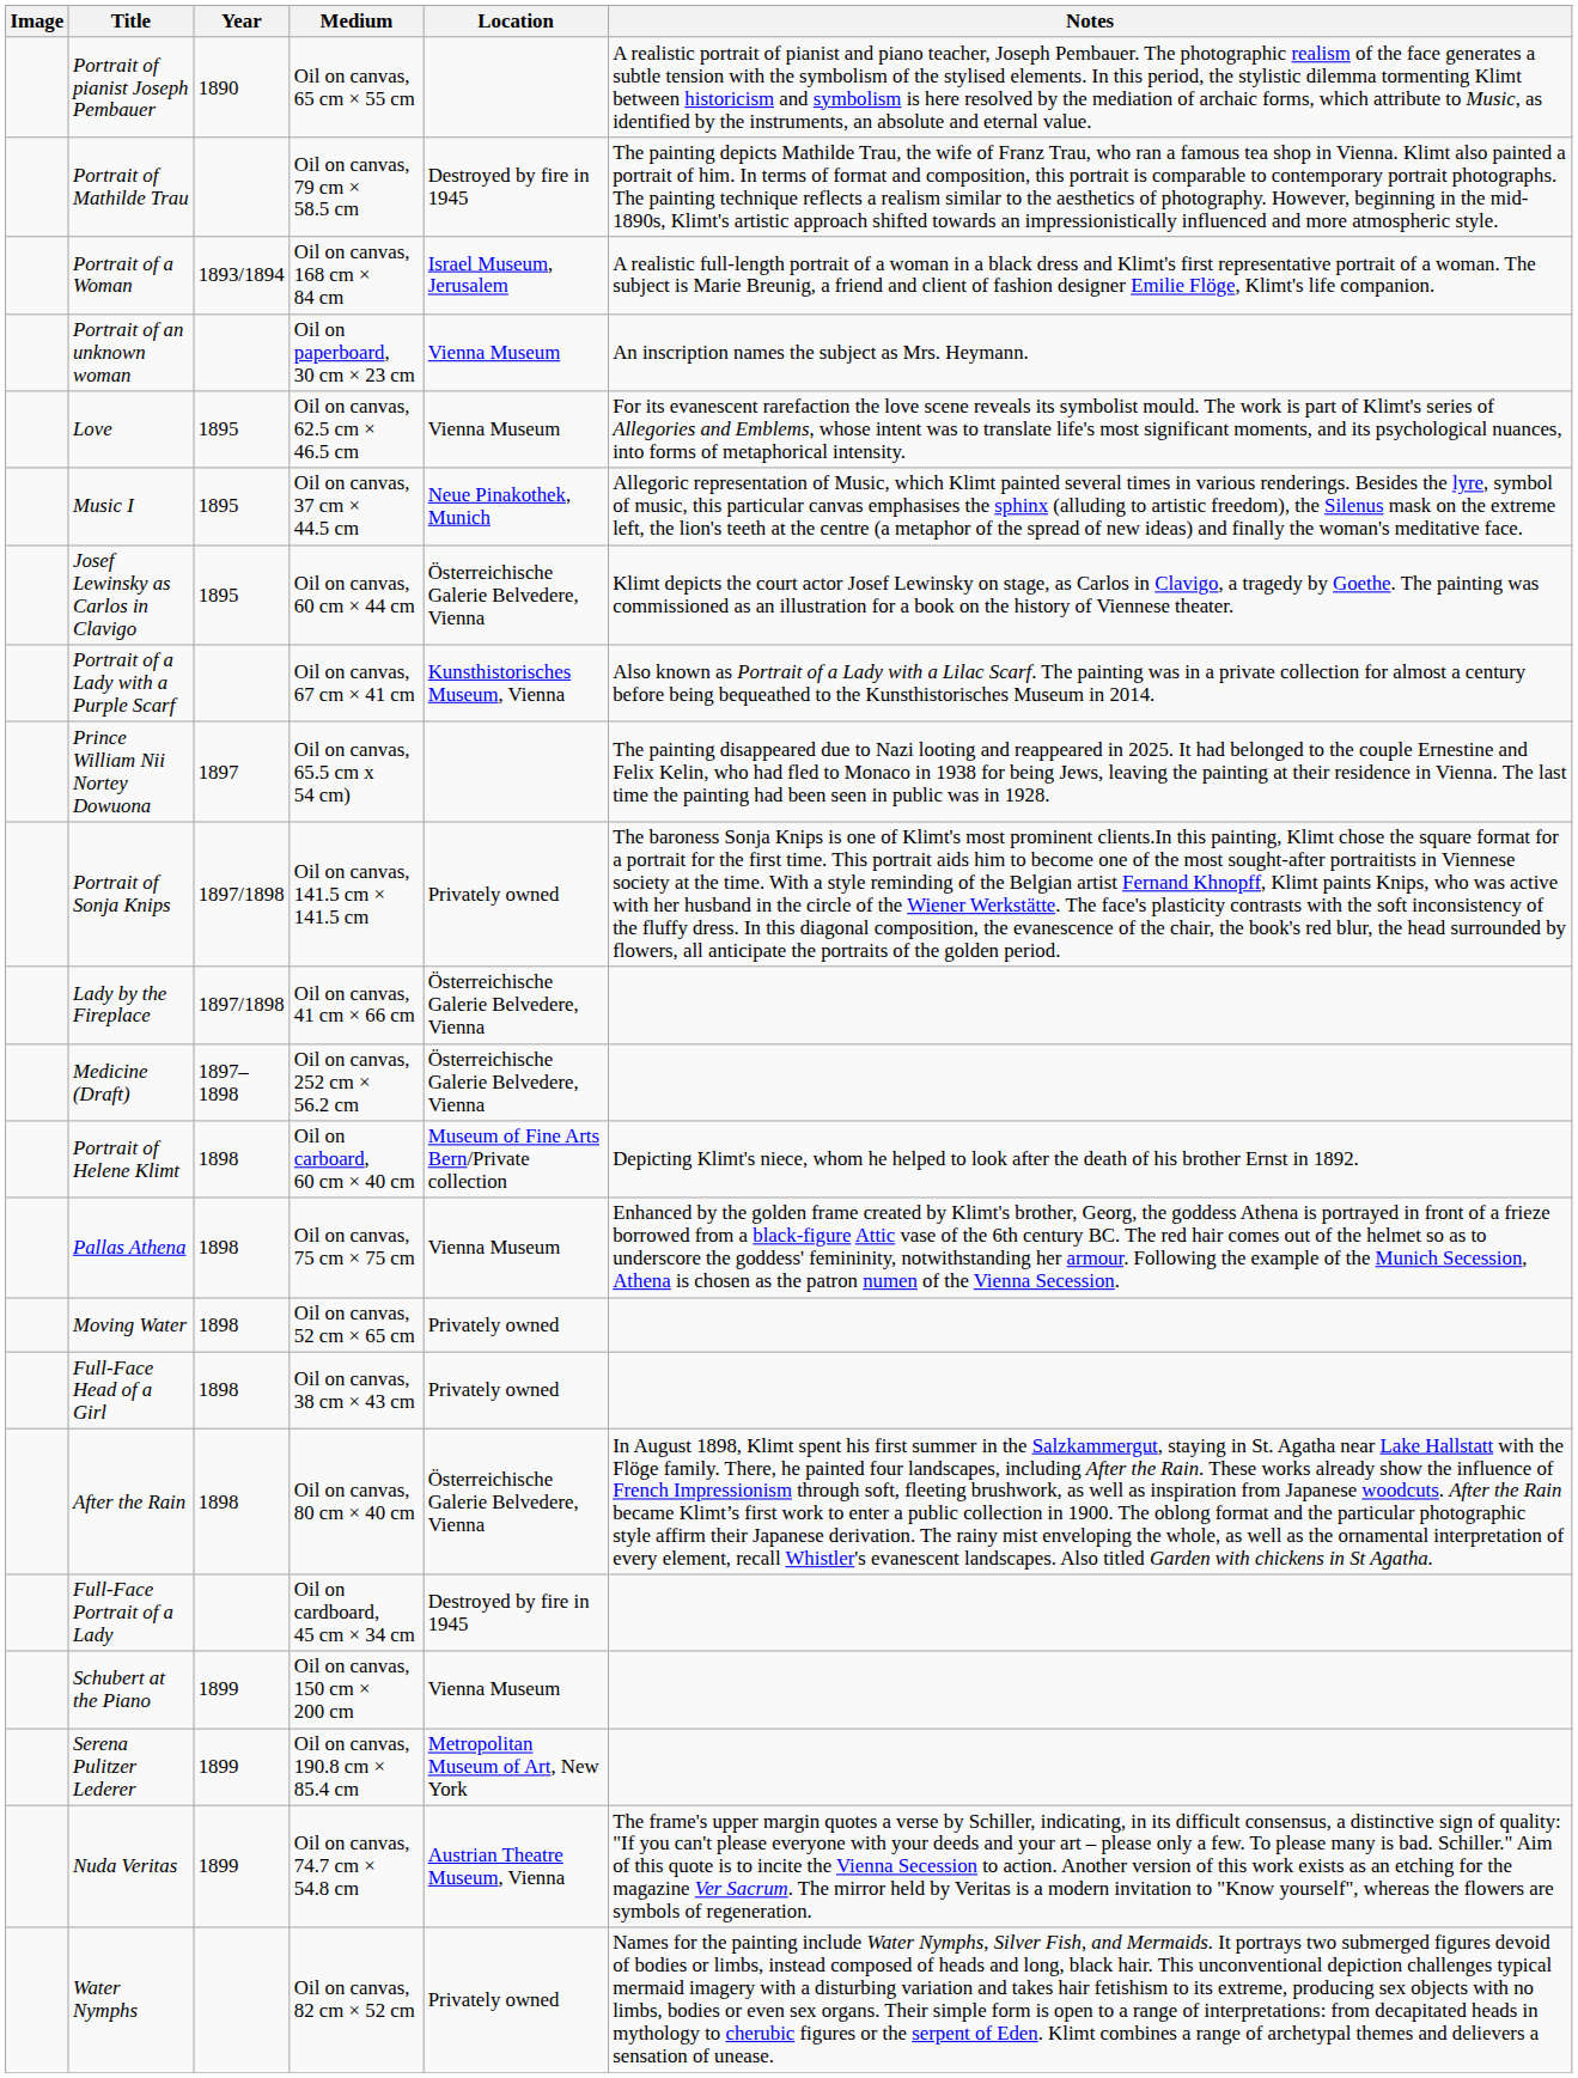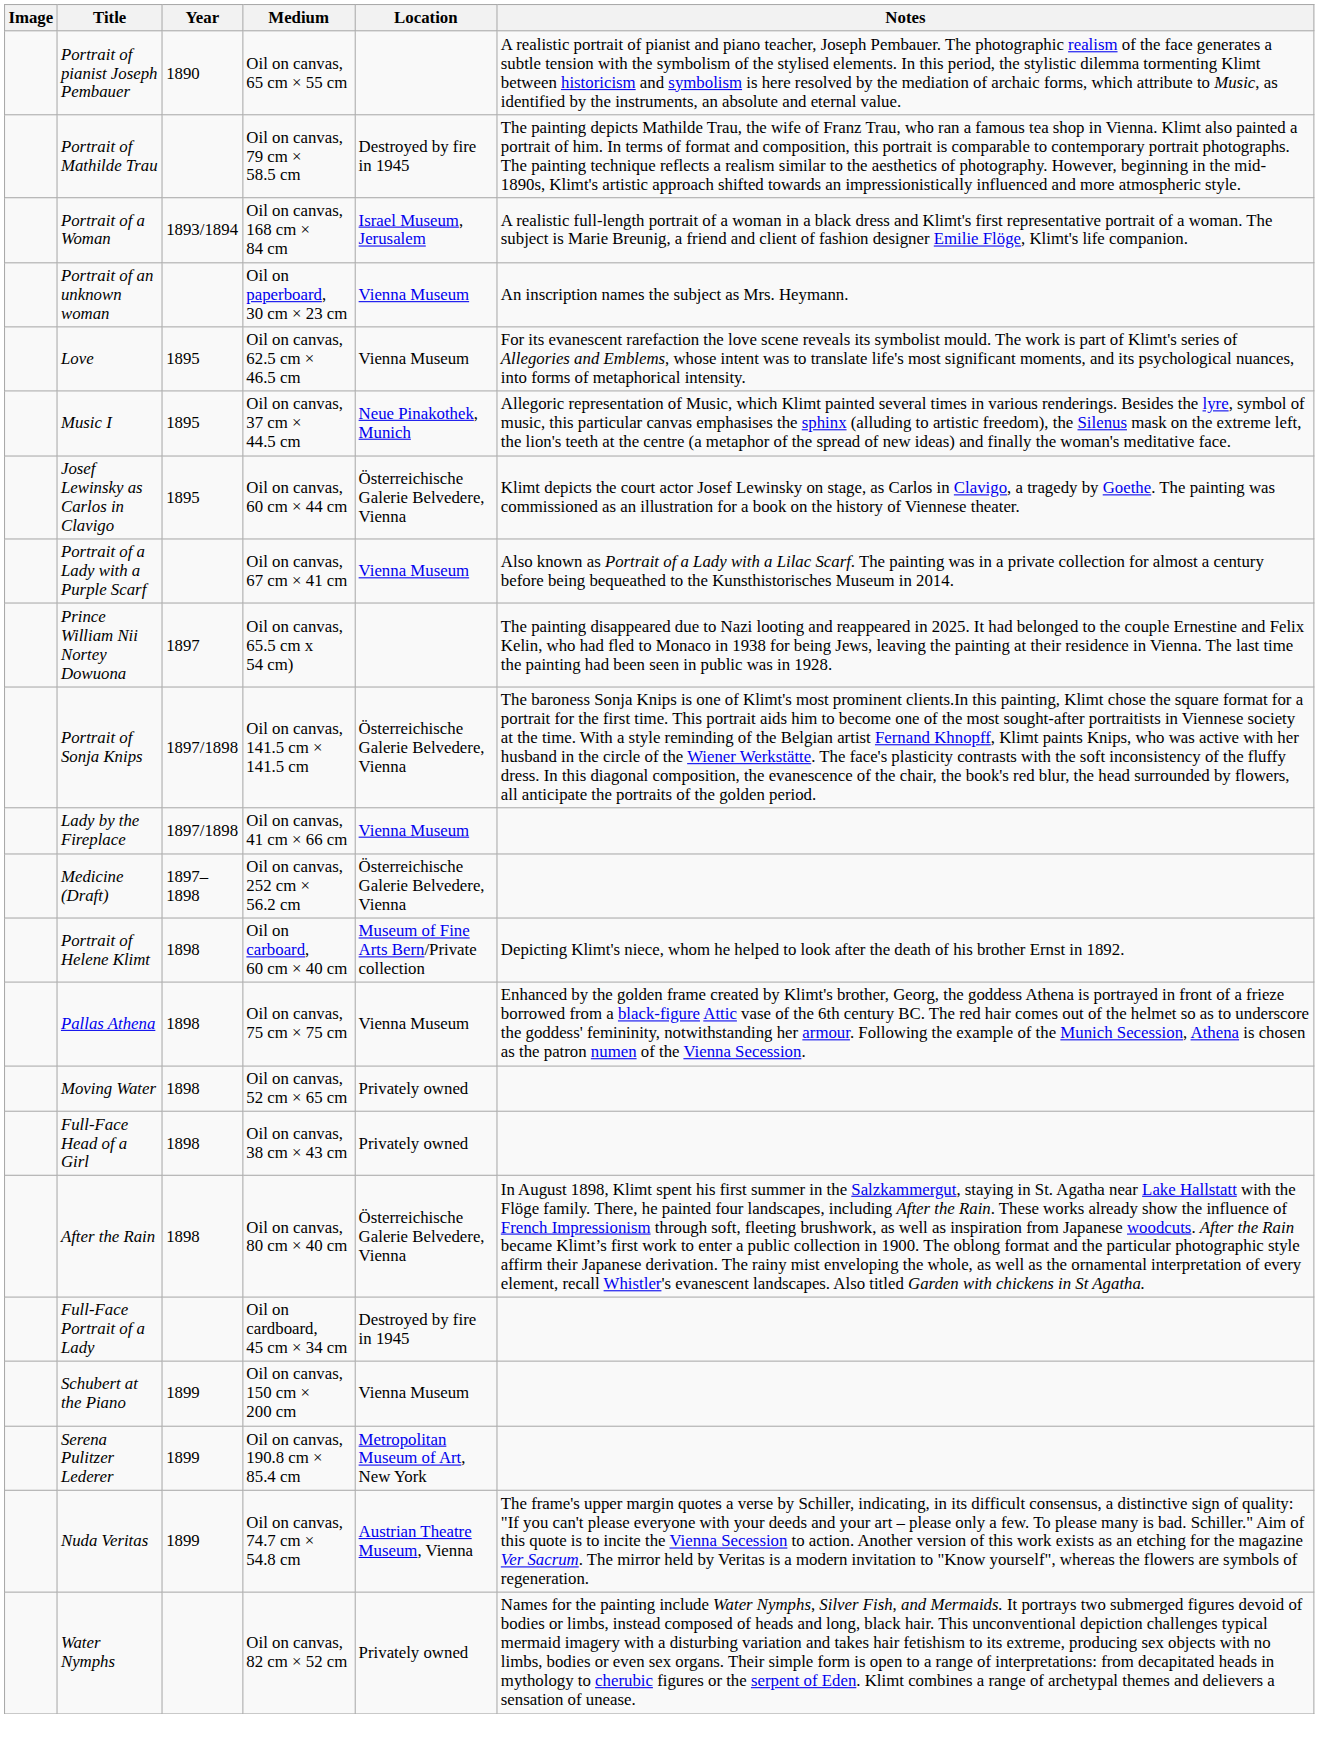Portrait of a Lady with a Purple Scarf | Location: Kunsthistorisches Museum, Vienna -> Vienna Museum
Portrait of Sonja Knips | Location: Privately owned -> Österreichische Galerie Belvedere, Vienna
Lady by the Fireplace | Location: Österreichische Galerie Belvedere, Vienna -> Vienna Museum
